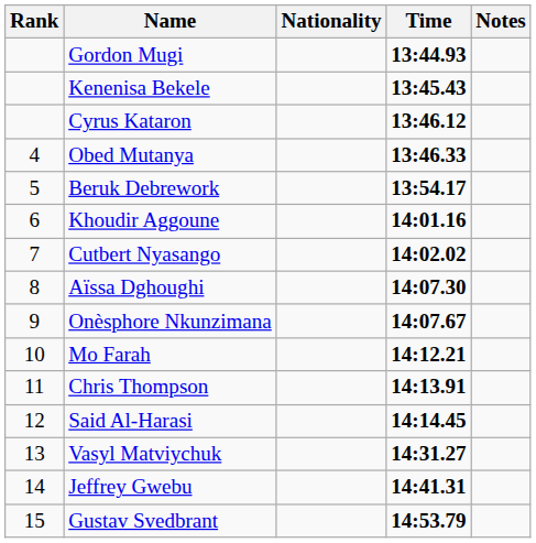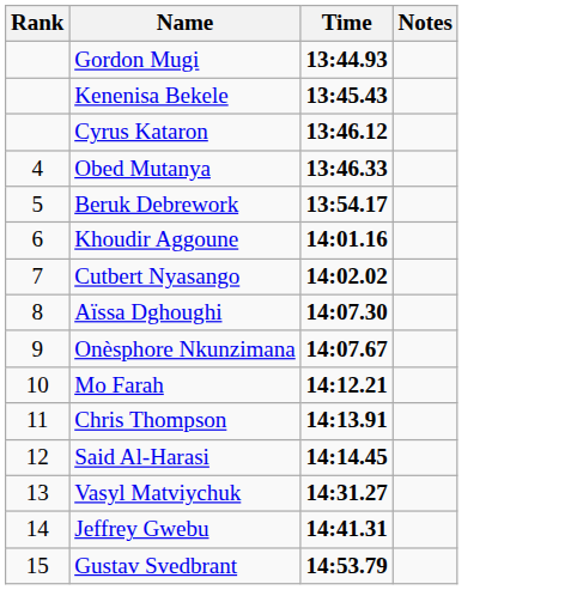- column: Nationality
